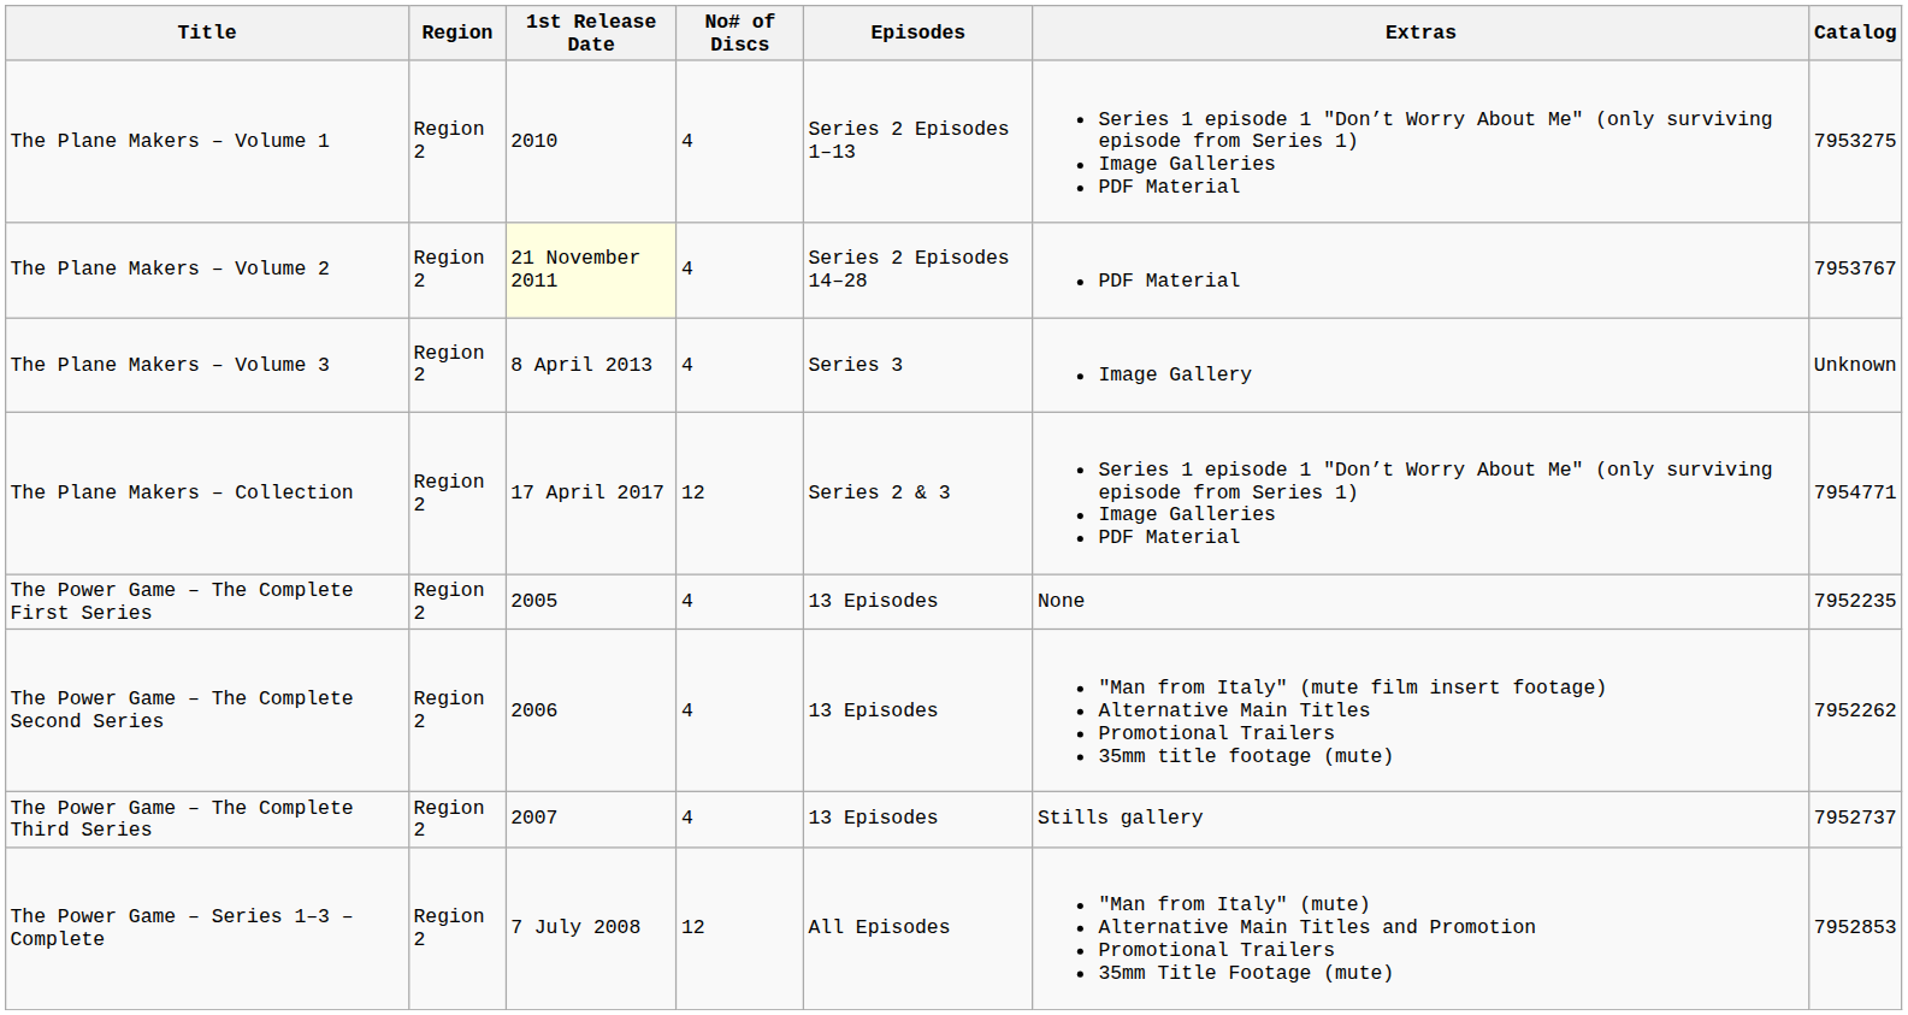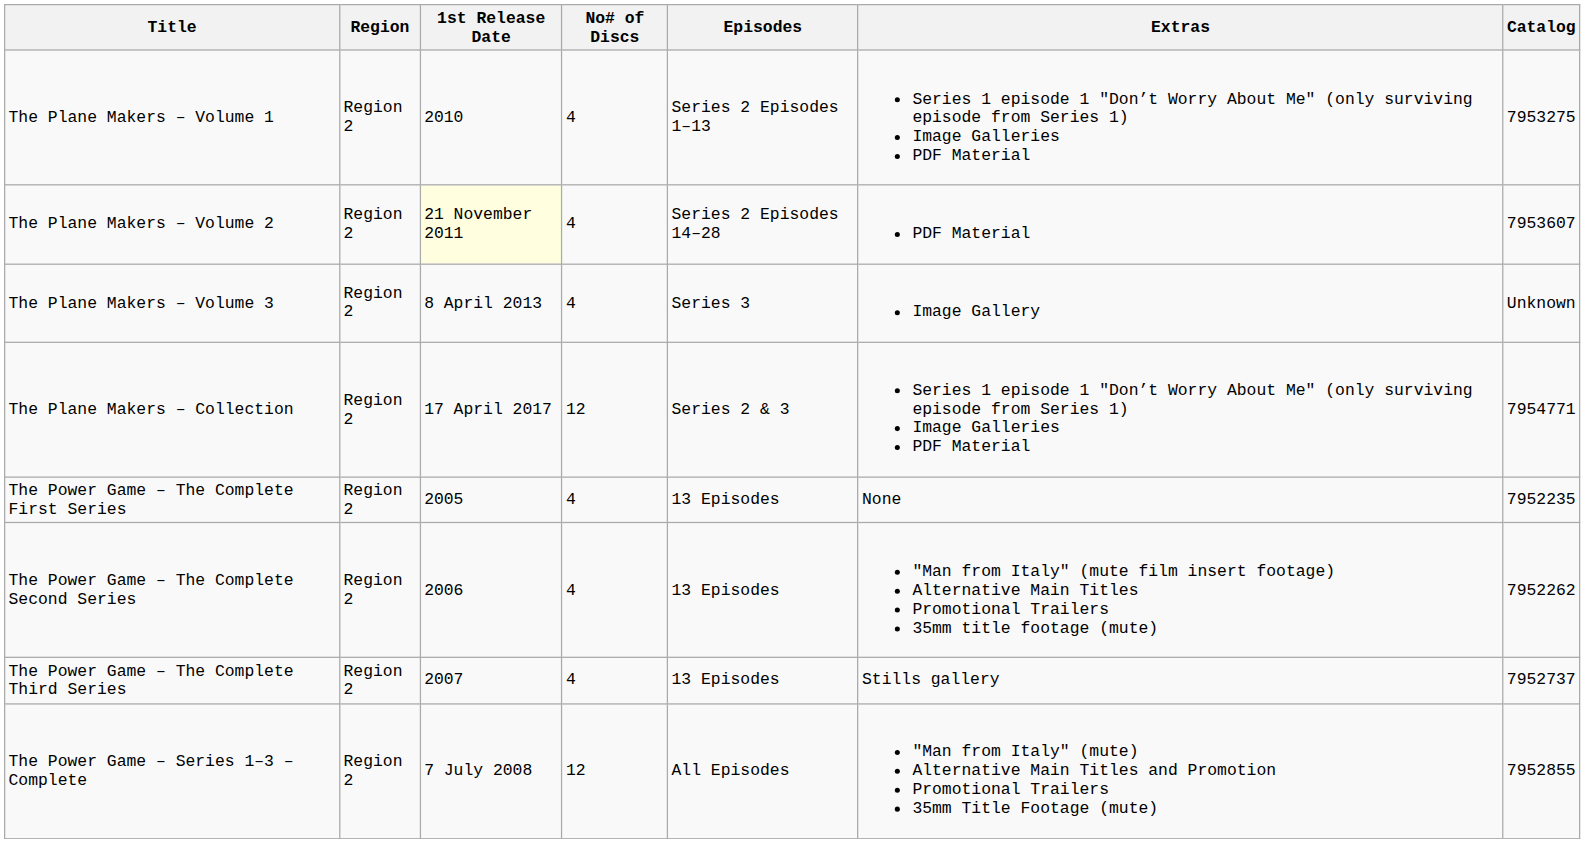The Plane Makers – Volume 2 | Catalog: 7953767 -> 7953607
The Power Game – Series 1–3 – Complete | Catalog: 7952853 -> 7952855
